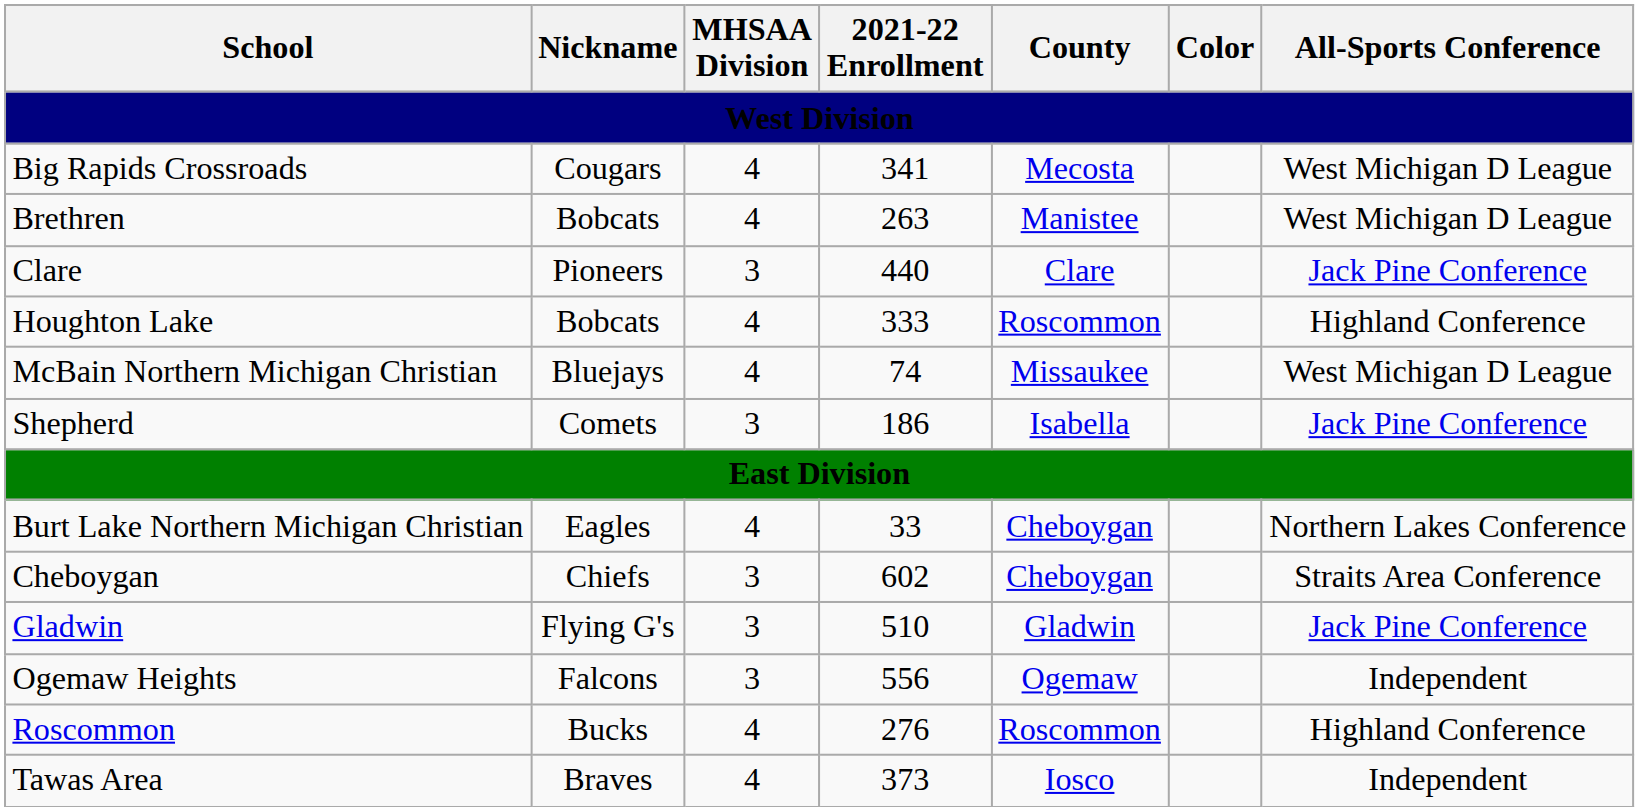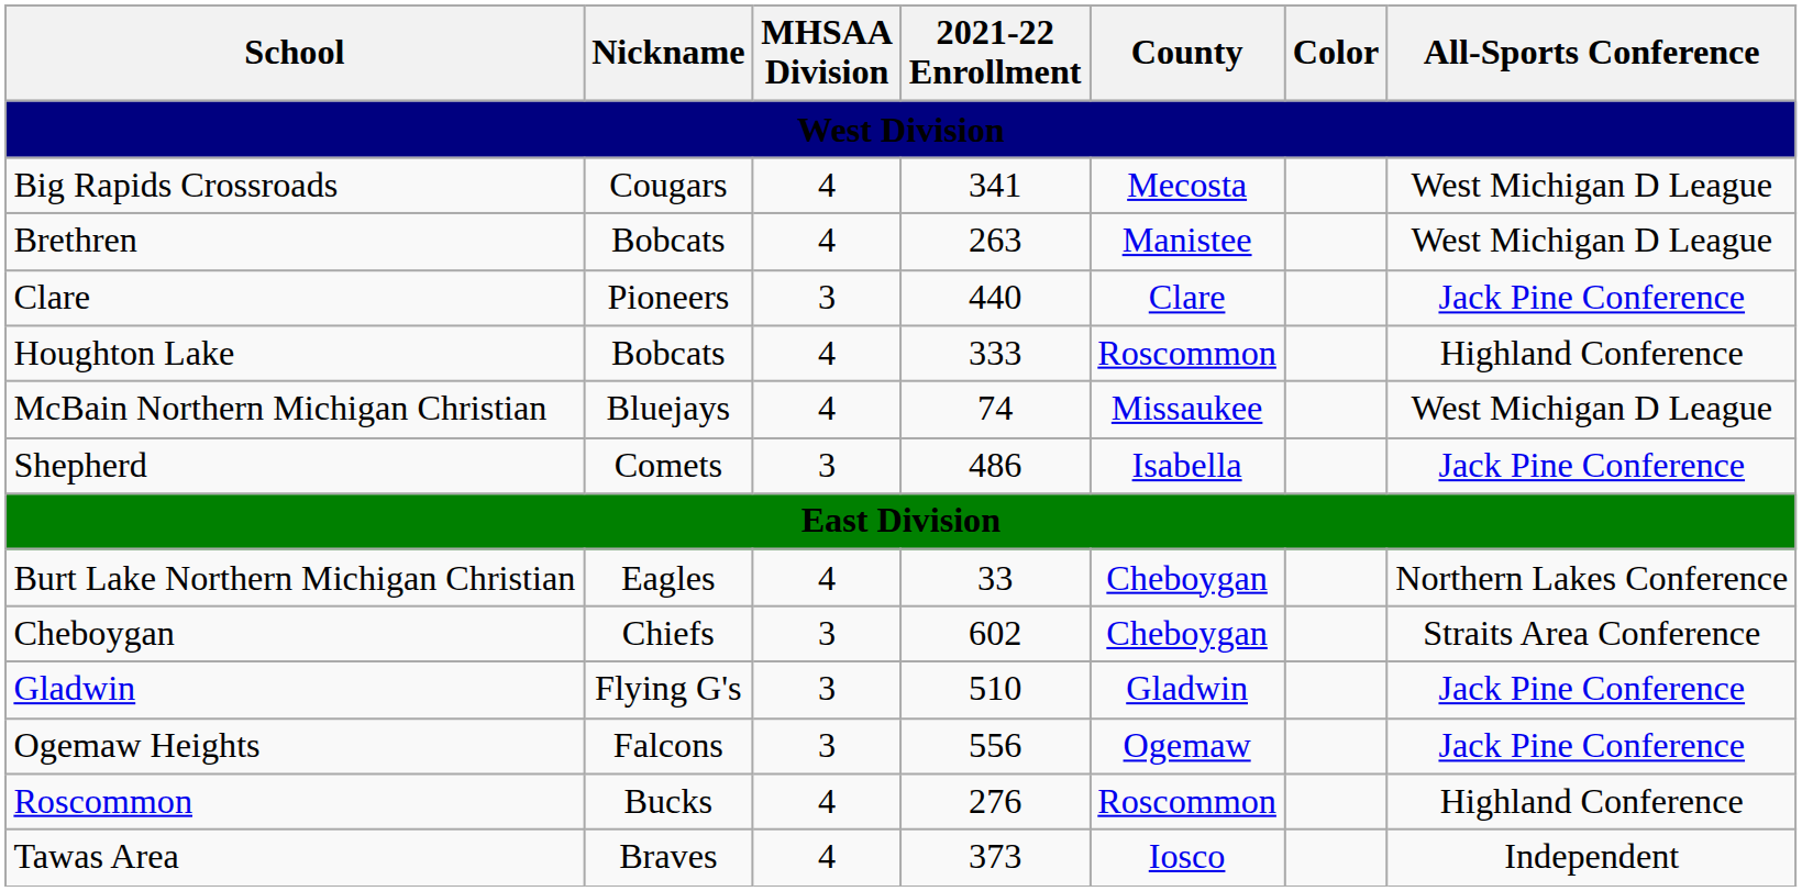Shepherd | 2021-22 Enrollment: 186 -> 486
Ogemaw Heights | All-Sports Conference: Independent -> Jack Pine Conference
